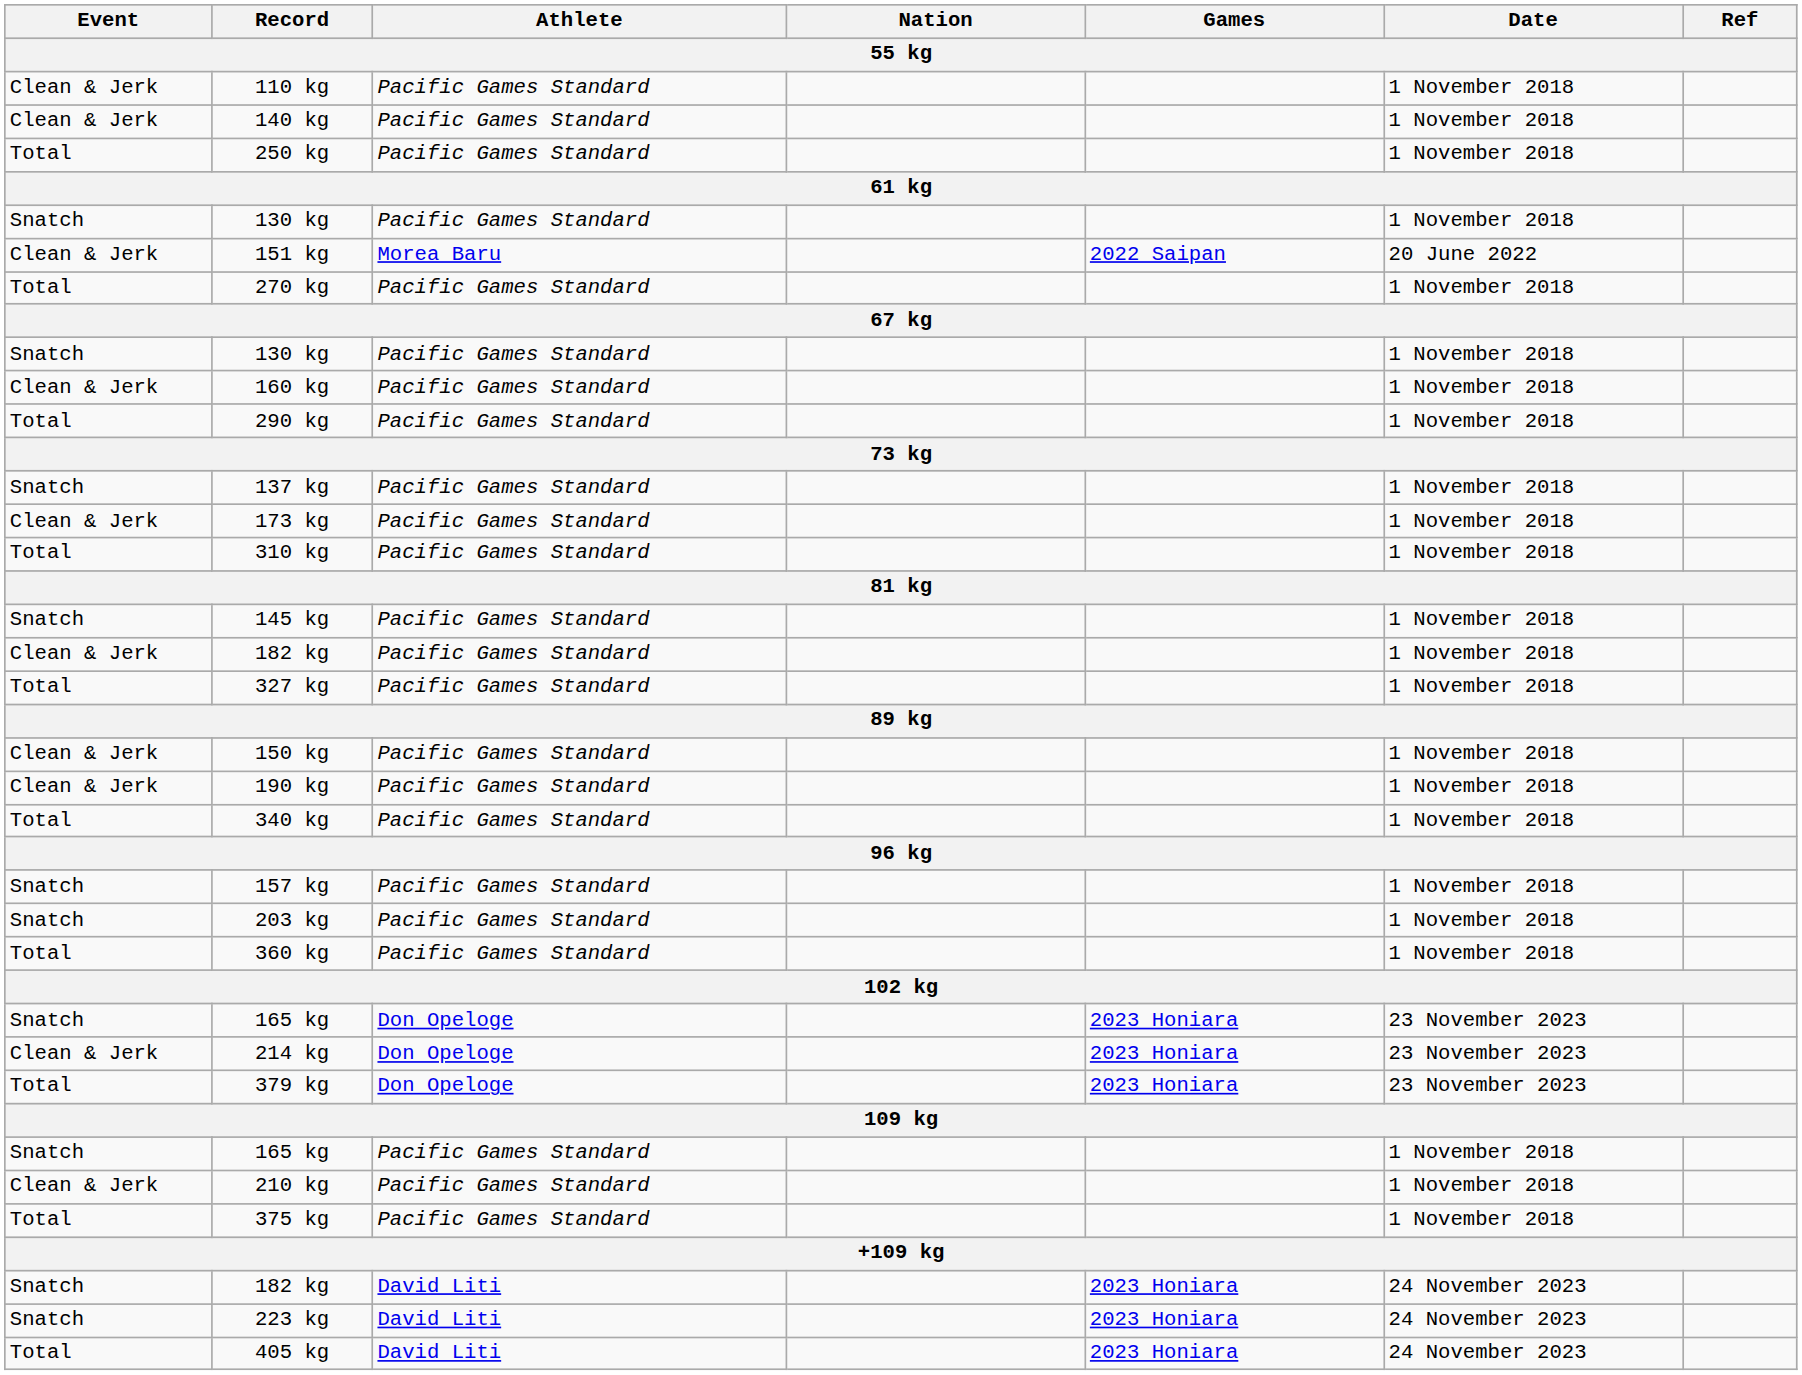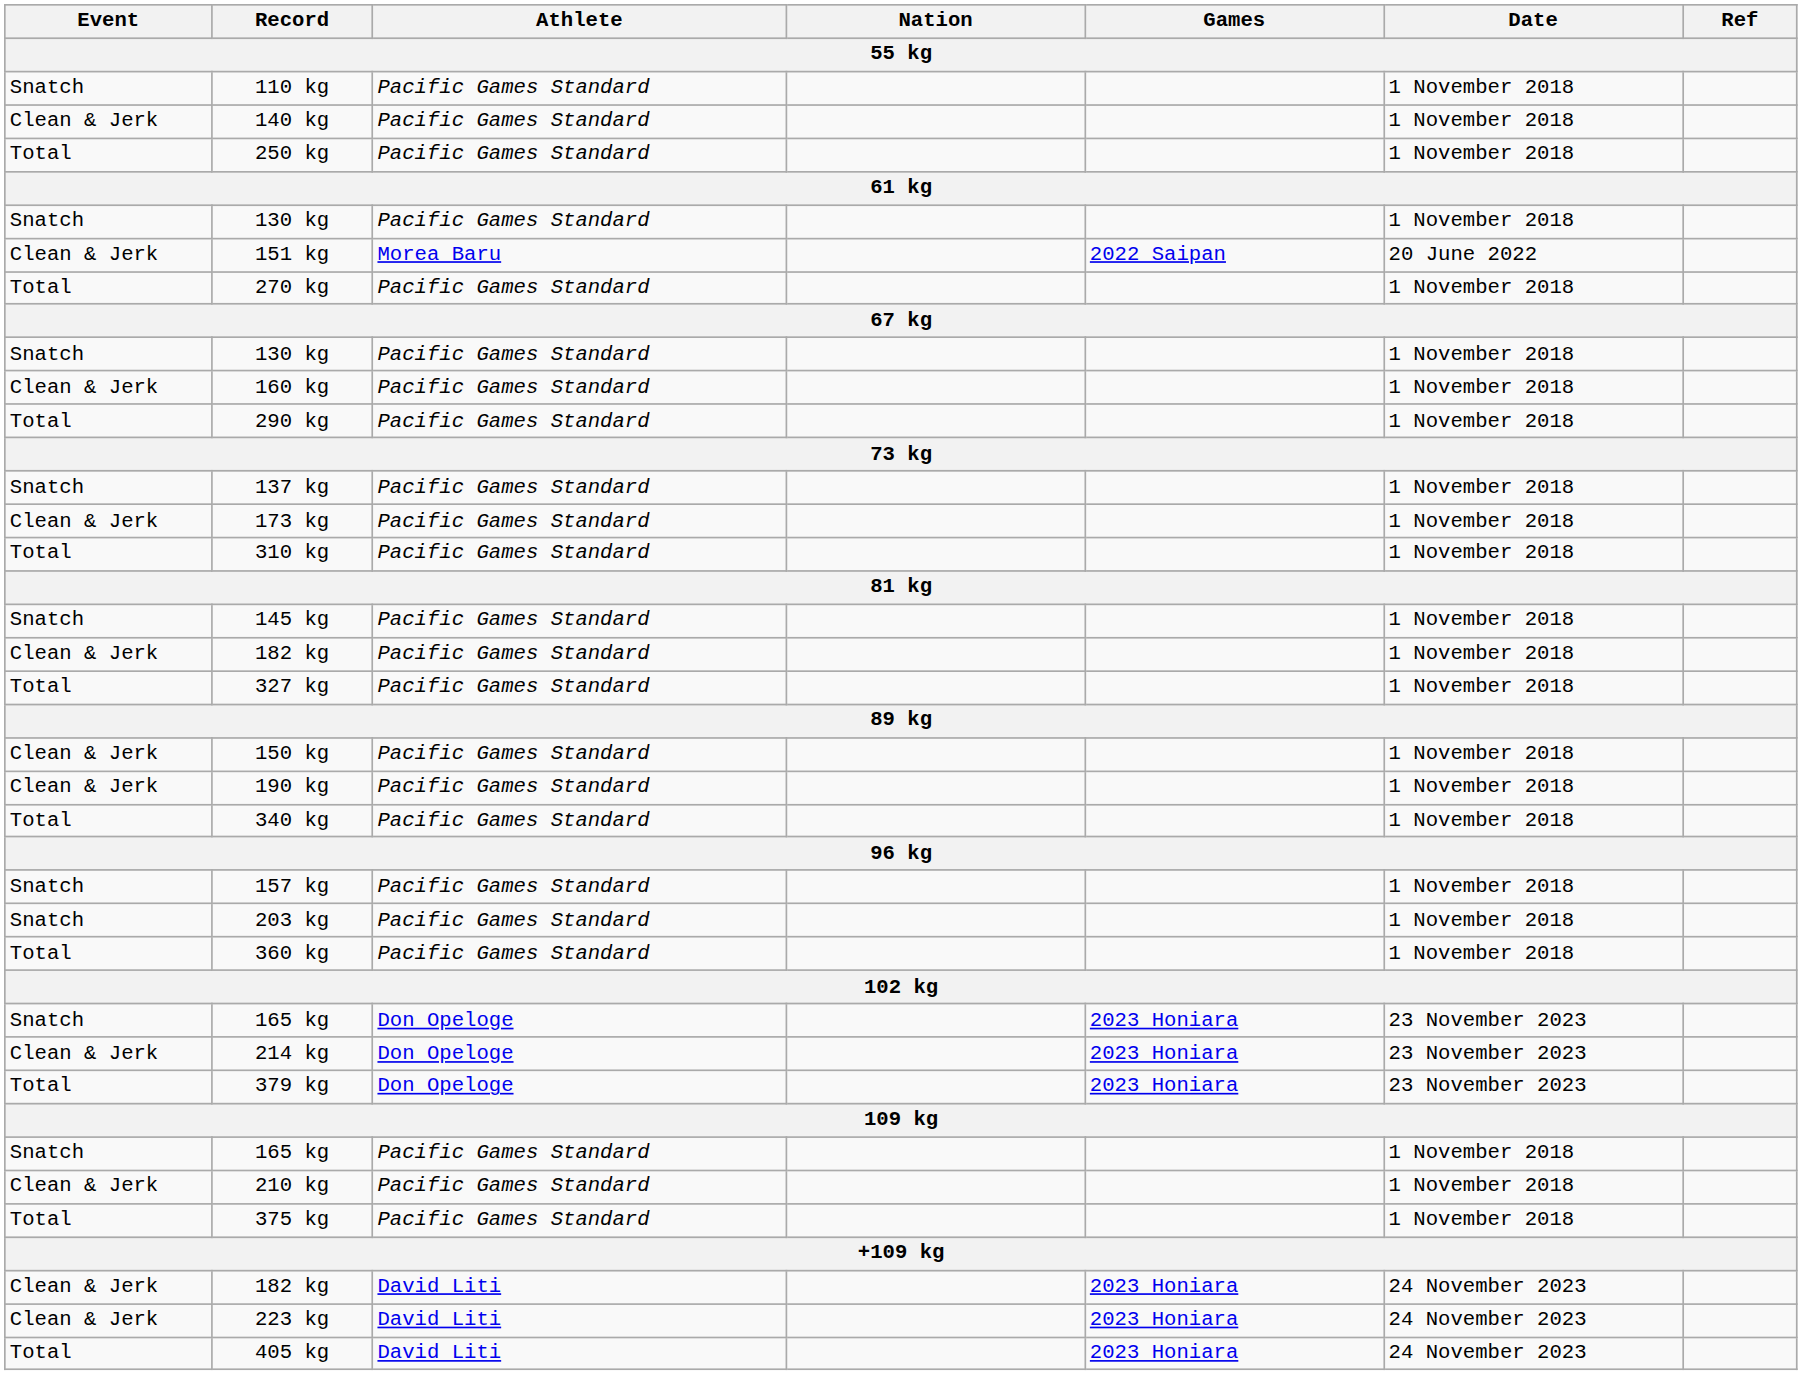110 kg | Event: Clean & Jerk -> Snatch
182 kg / David Liti | Event: Snatch -> Clean & Jerk
223 kg | Event: Snatch -> Clean & Jerk
